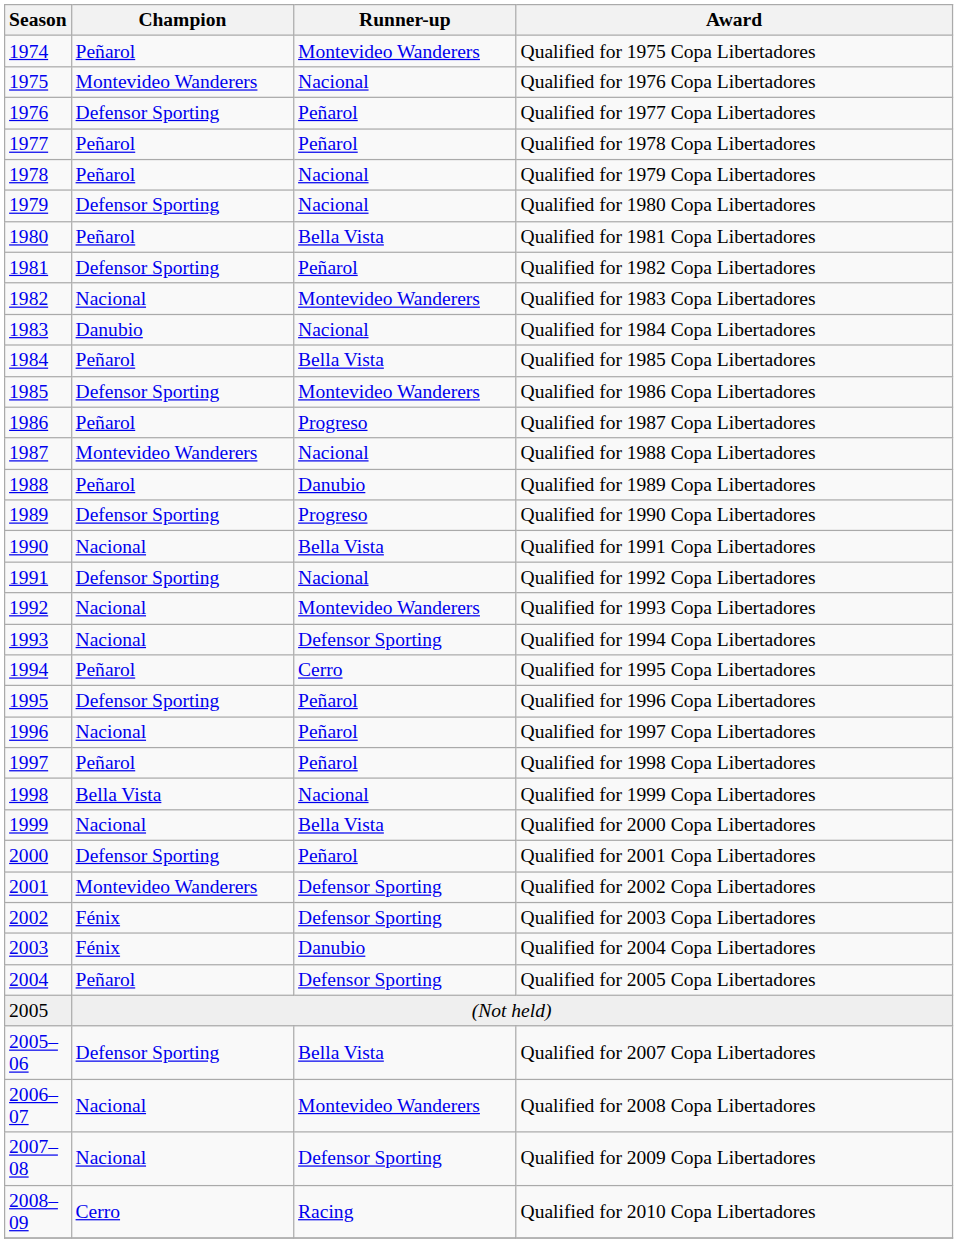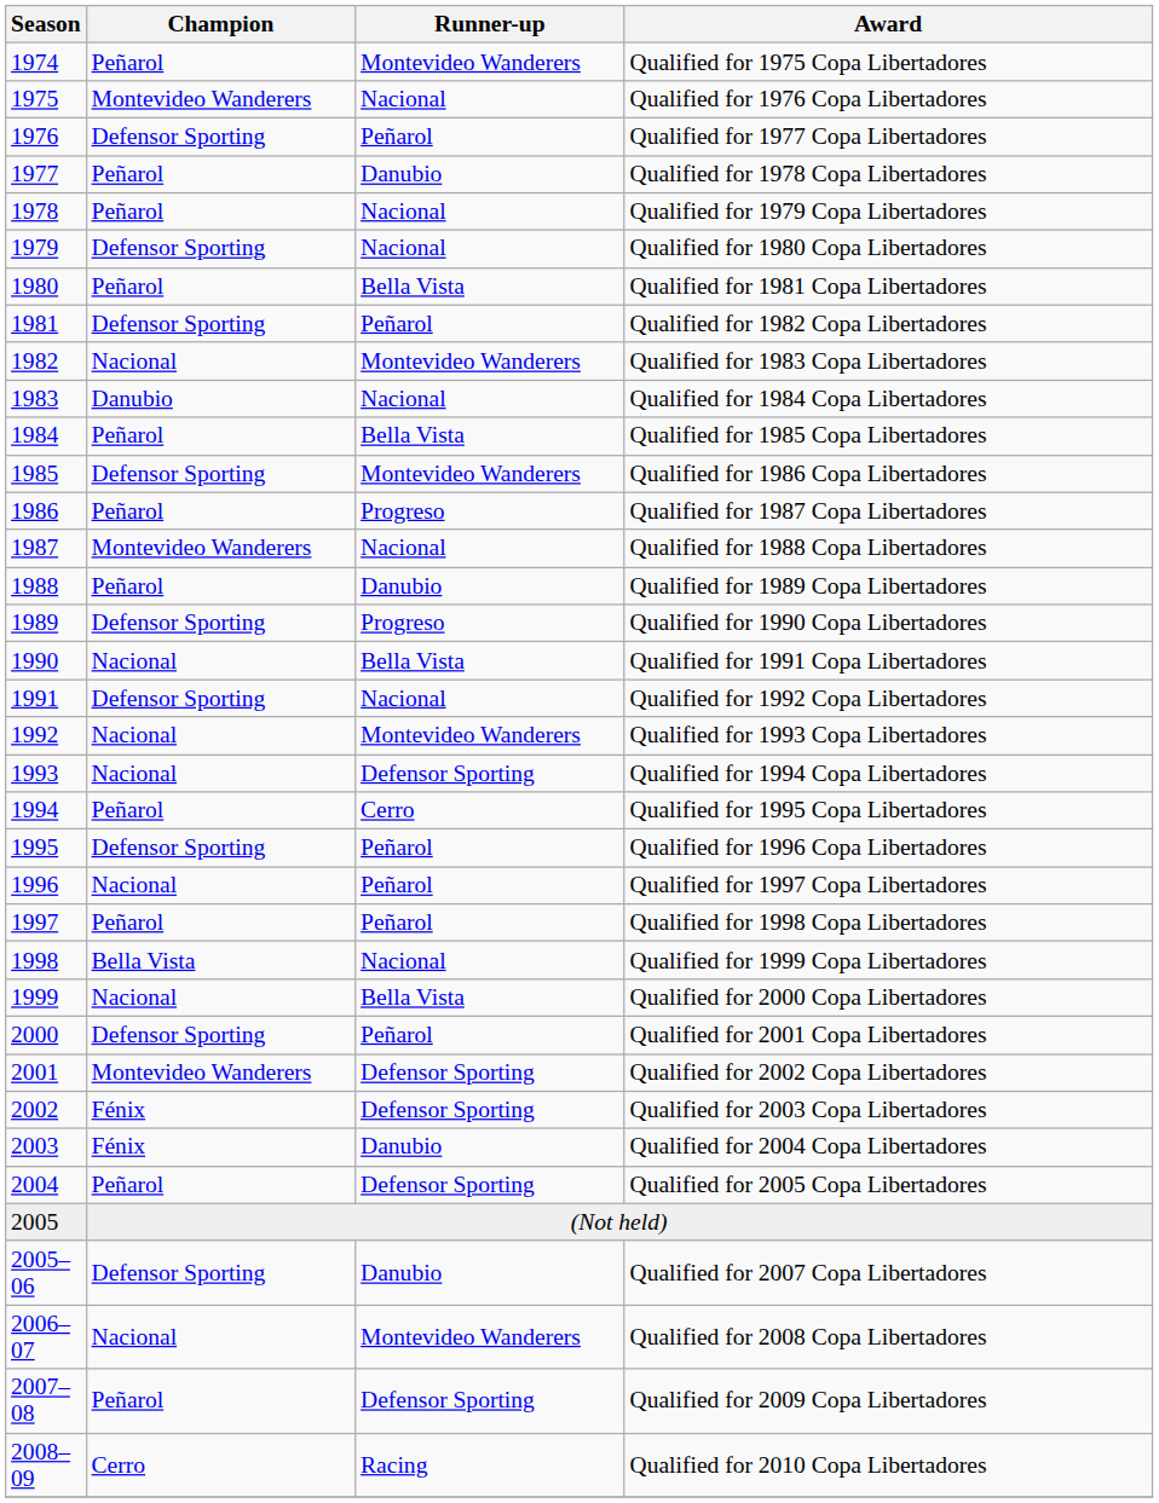Qualified for 1978 Copa Libertadores | Runner-up: Peñarol -> Danubio
Qualified for 2007 Copa Libertadores | Runner-up: Bella Vista -> Danubio
Qualified for 2009 Copa Libertadores | Champion: Nacional -> Peñarol
